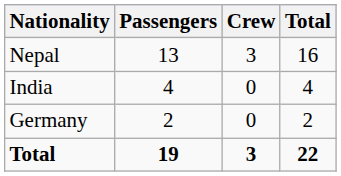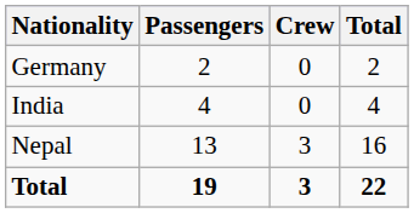rows swapped: Nepal <-> Germany
